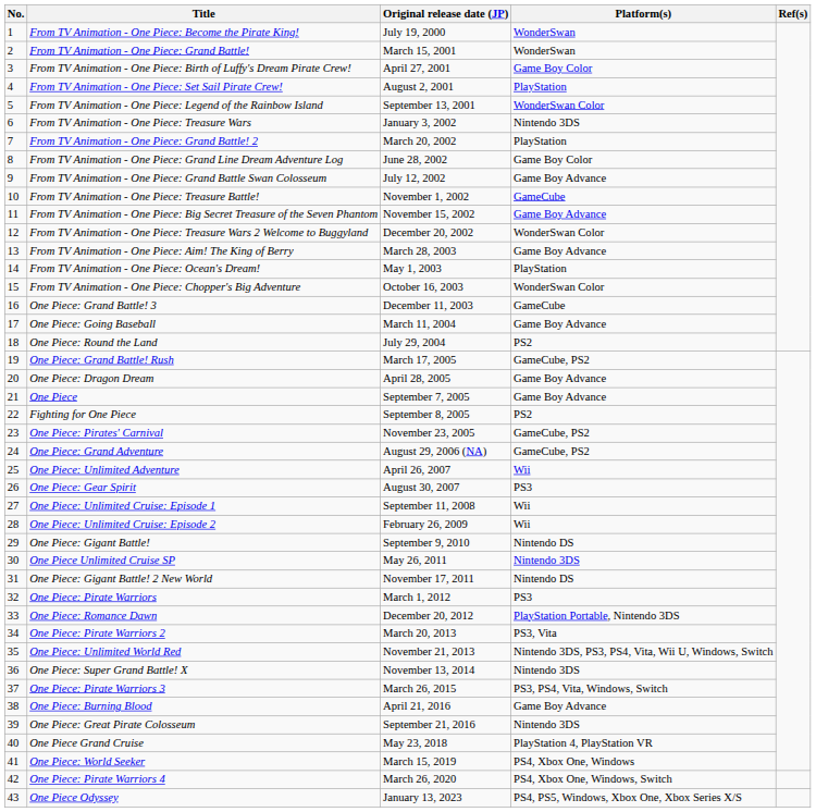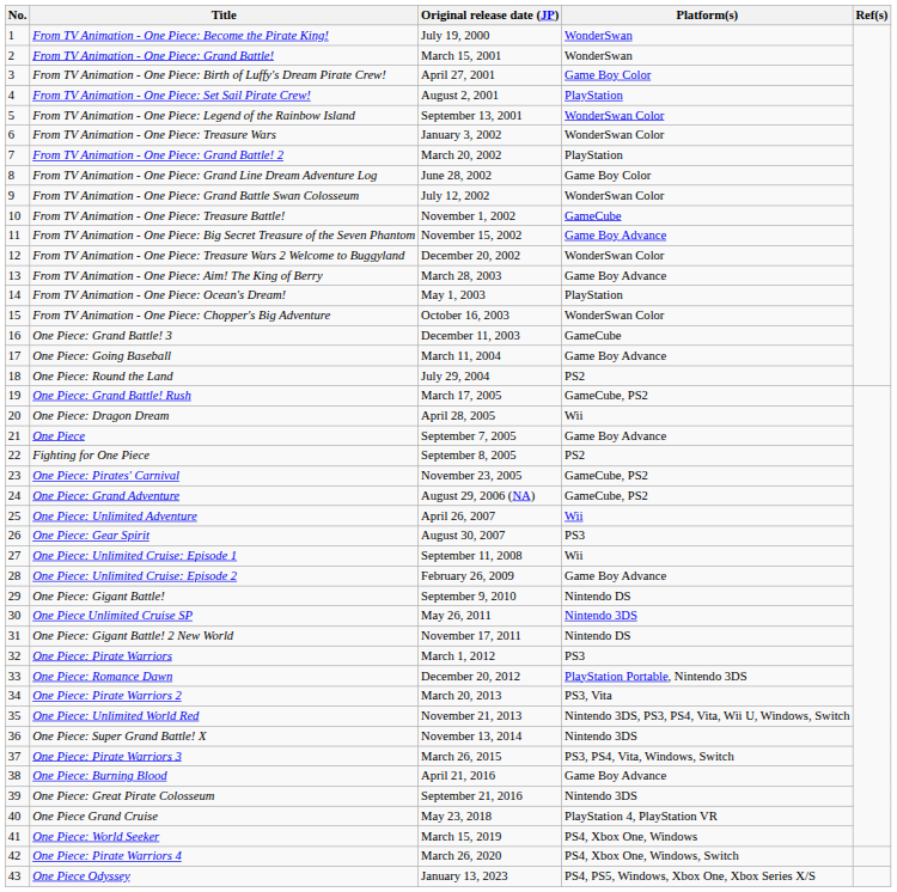From TV Animation - One Piece: Treasure Wars | Platform(s): Nintendo 3DS -> WonderSwan Color
From TV Animation - One Piece: Grand Battle Swan Colosseum | Platform(s): Game Boy Advance -> WonderSwan Color
One Piece: Dragon Dream | Platform(s): Game Boy Advance -> Wii
One Piece: Unlimited Cruise: Episode 2 | Platform(s): Wii -> Game Boy Advance
